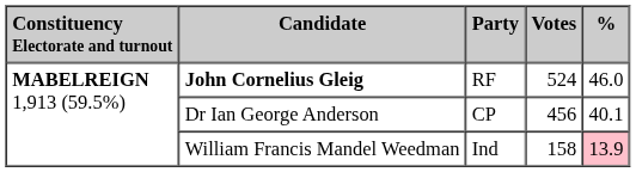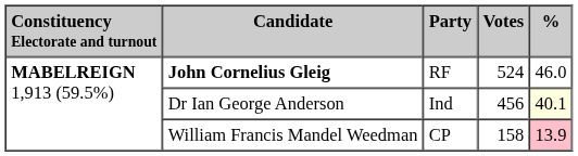Dr Ian George Anderson | Party: CP -> Ind
Dr Ian George Anderson | %: no background -> lightyellow background
William Francis Mandel Weedman | Party: Ind -> CP
